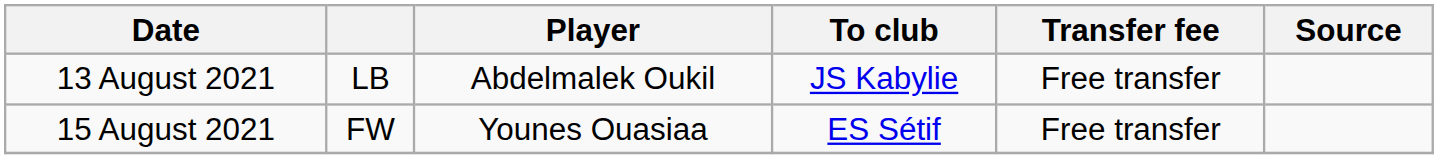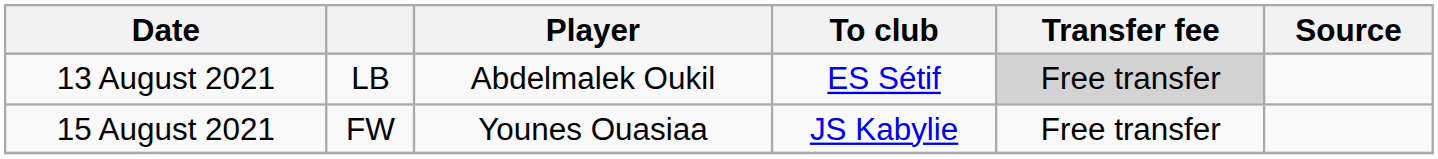13 August 2021 | To club: JS Kabylie -> ES Sétif
13 August 2021 | Transfer fee: no background -> lightgrey background
15 August 2021 | To club: ES Sétif -> JS Kabylie
